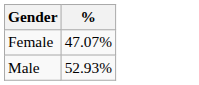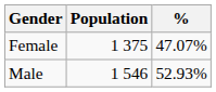+ column: Population | 1 375 | 1 546
